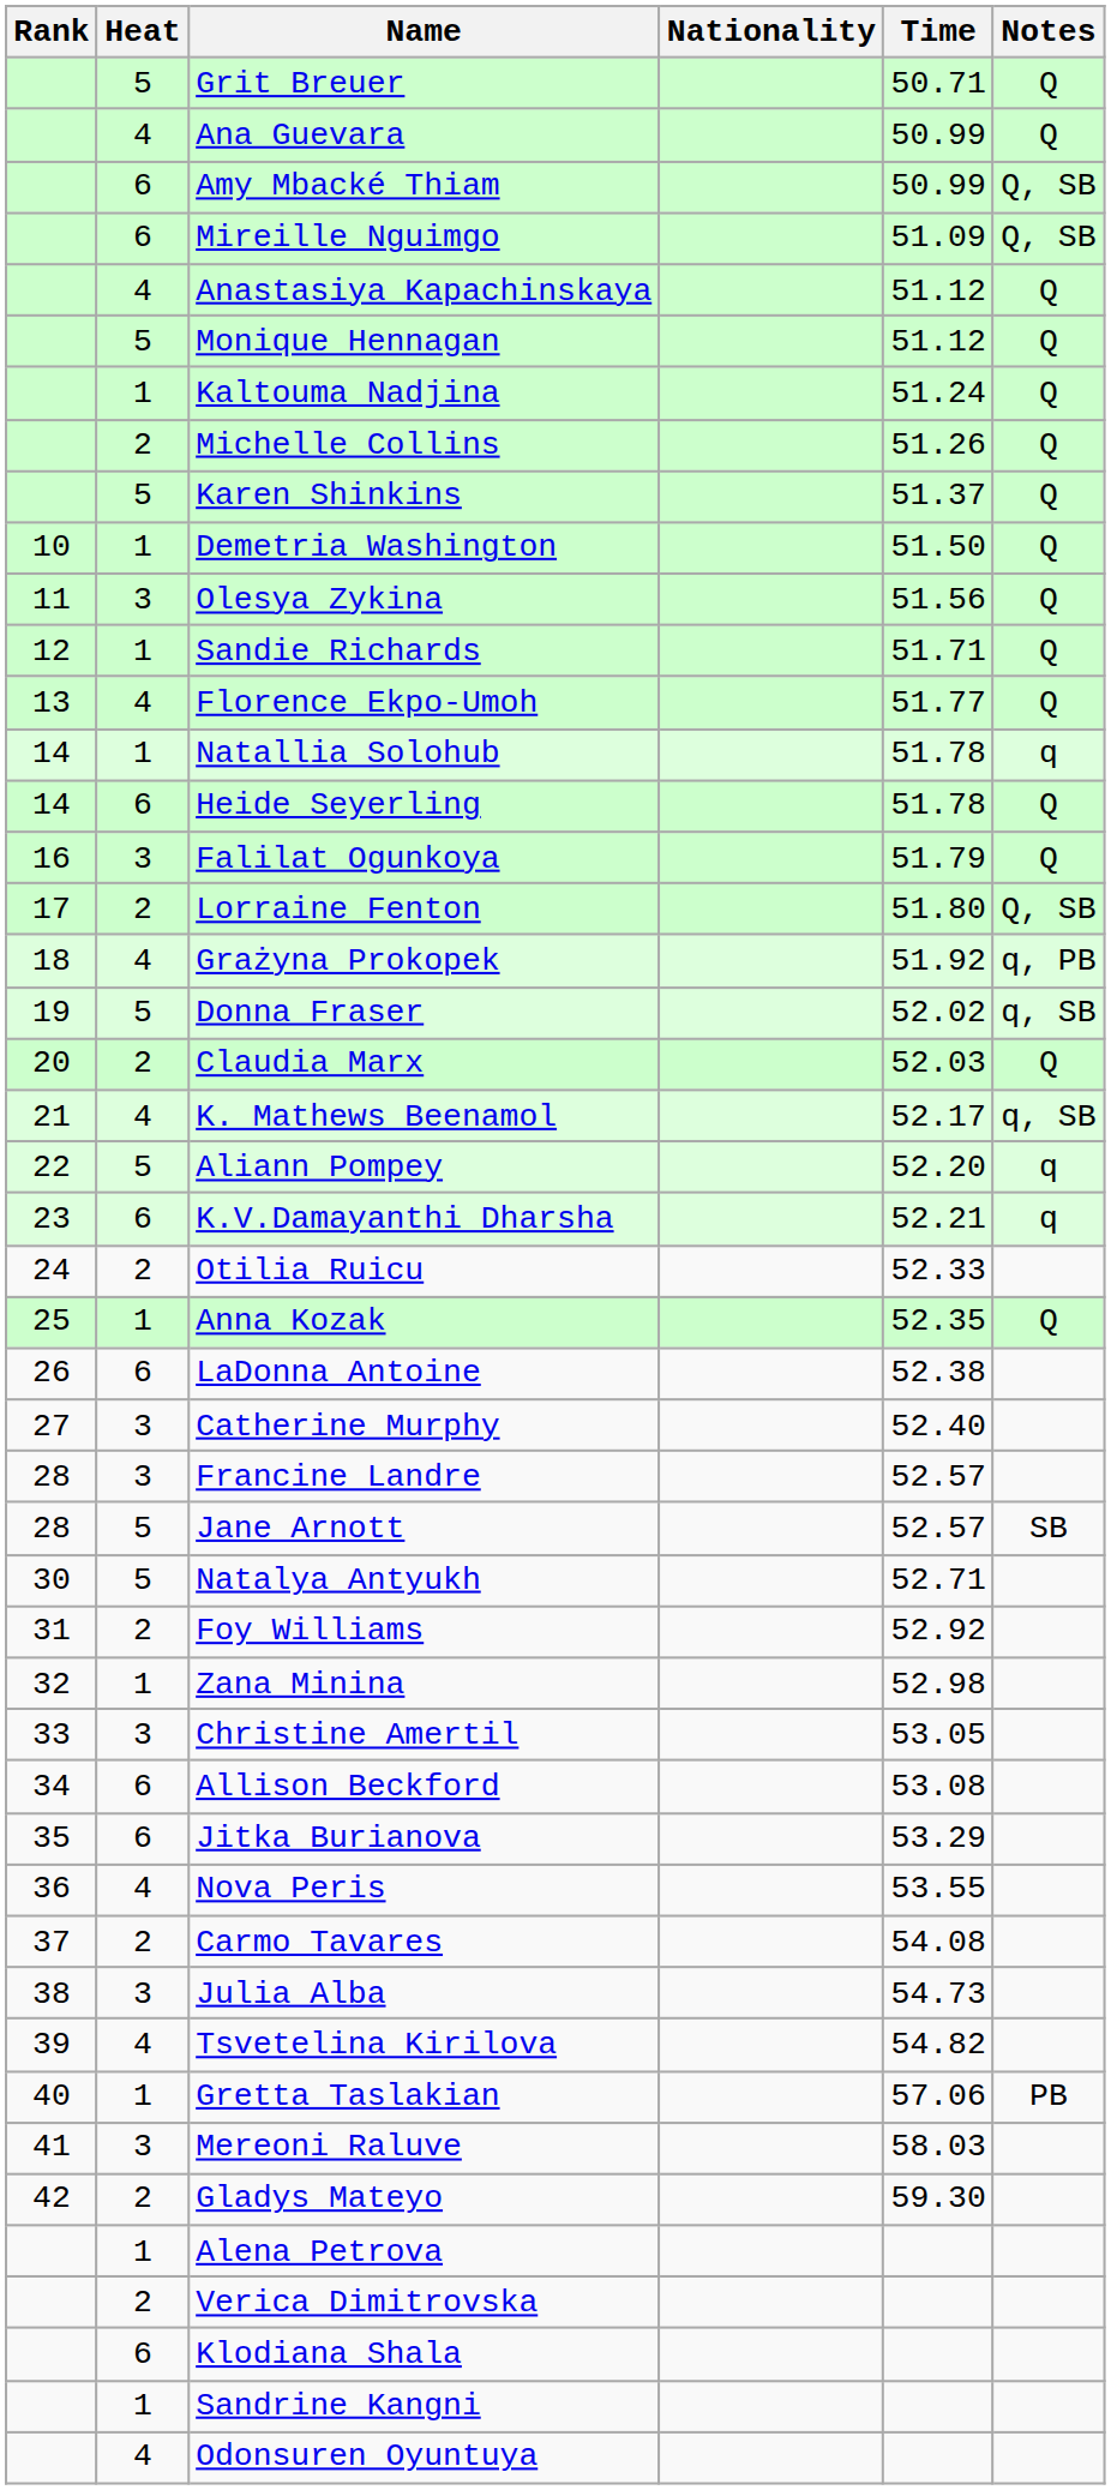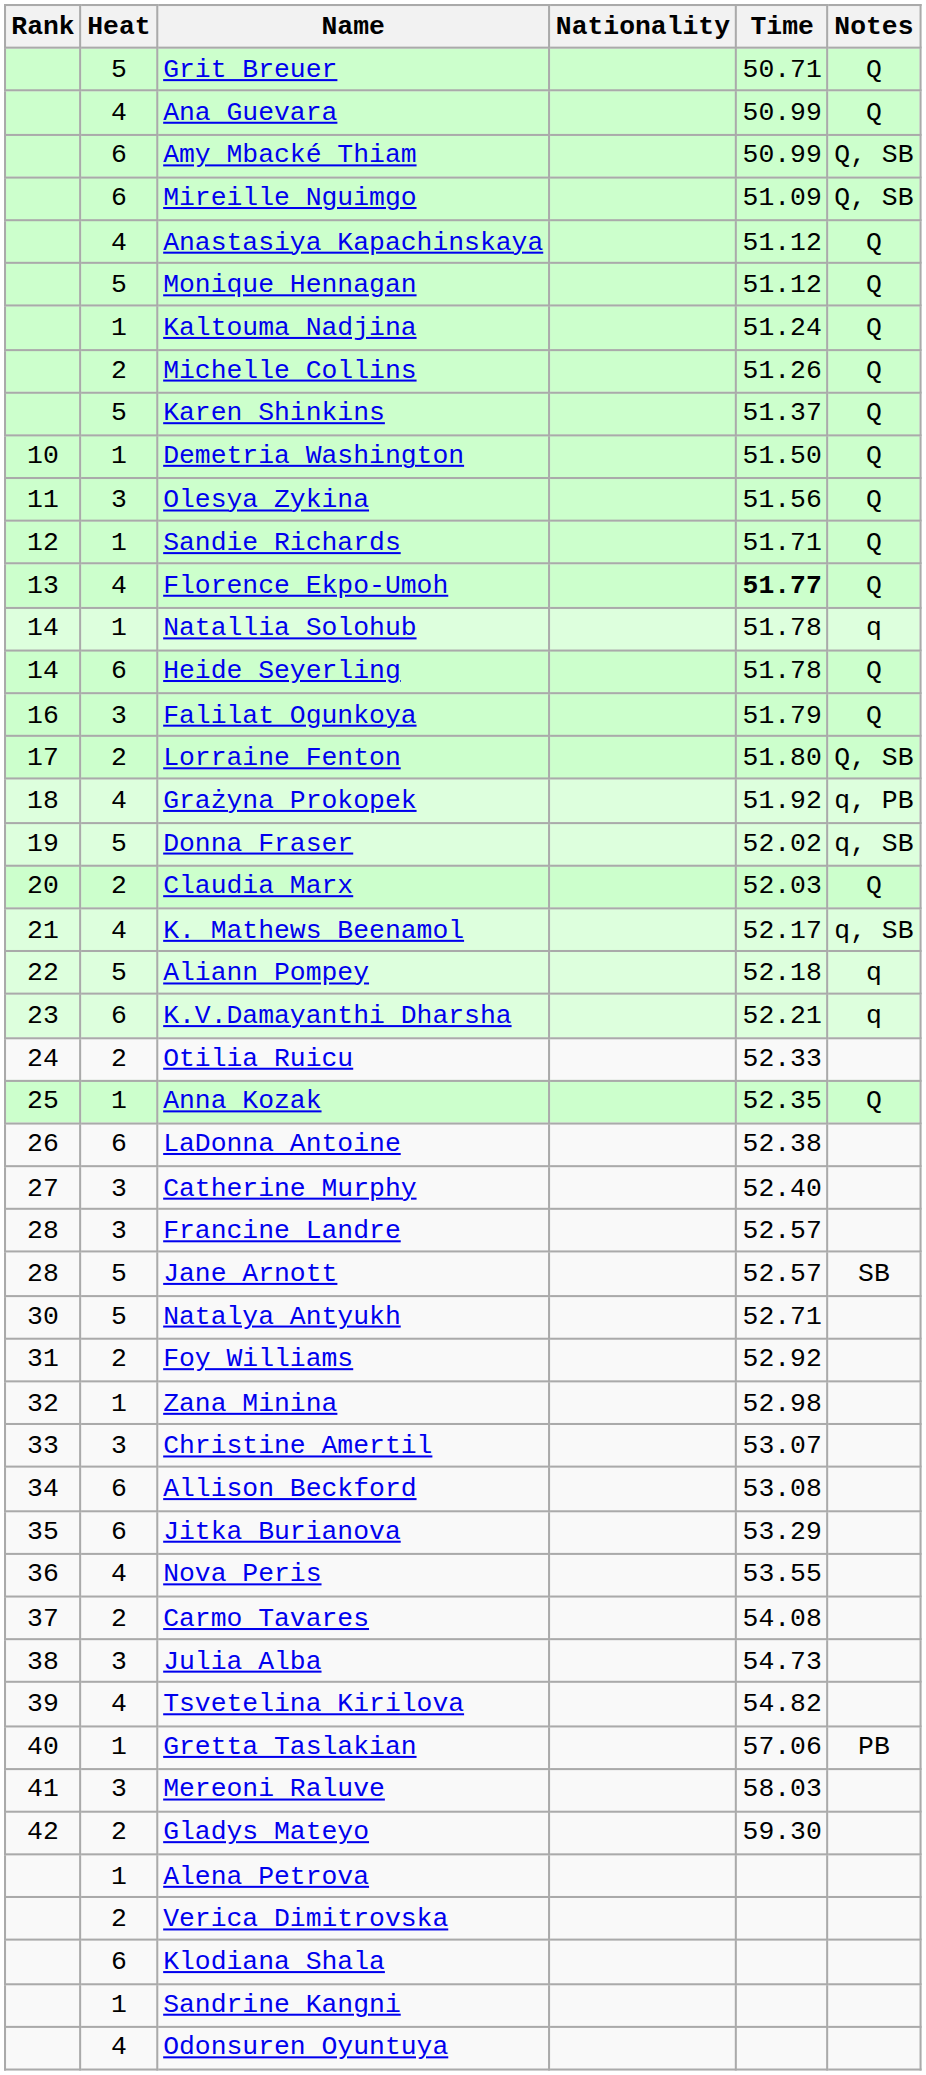Florence Ekpo-Umoh | Time: normal -> bold
Aliann Pompey | Time: 52.20 -> 52.18
Christine Amertil | Time: 53.05 -> 53.07
